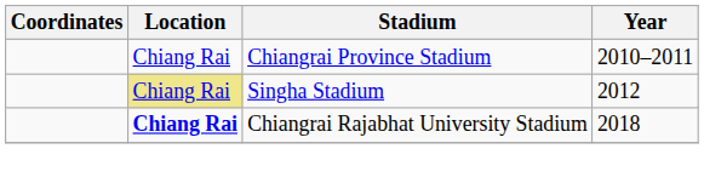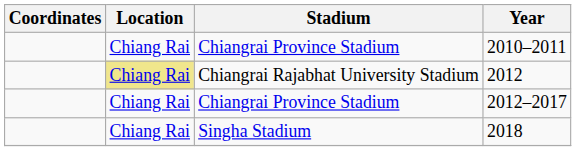2012 | Stadium: Singha Stadium -> Chiangrai Rajabhat University Stadium
+ row: Chiang Rai | Chiangrai Province Stadium | 2012–2017
2018 | Location: bold -> normal
2018 | Stadium: Chiangrai Rajabhat University Stadium -> Singha Stadium
